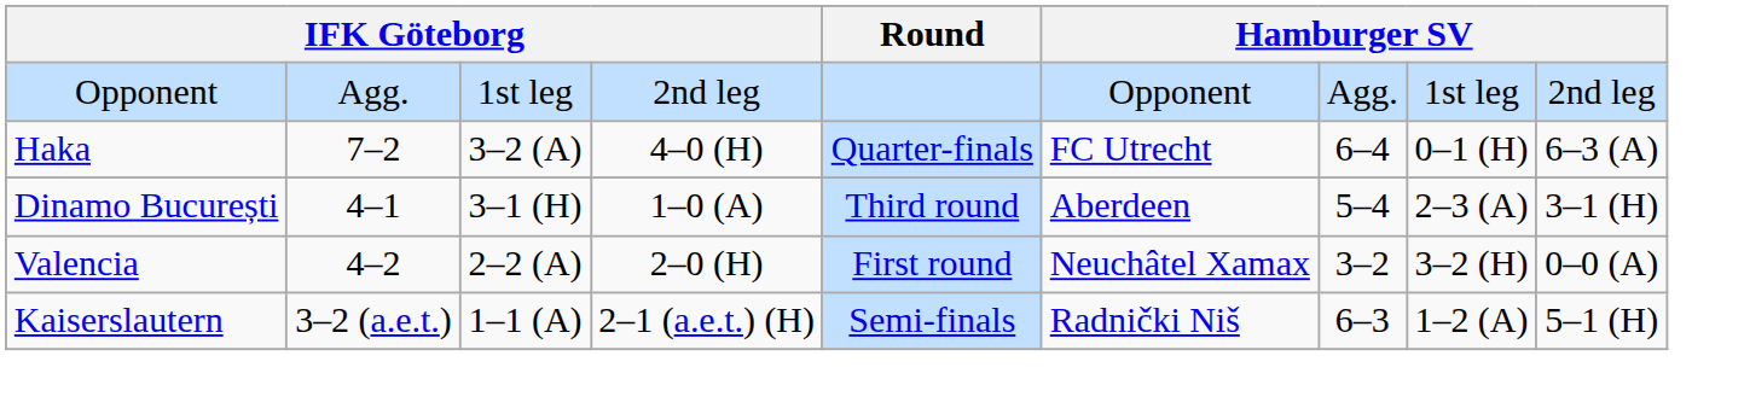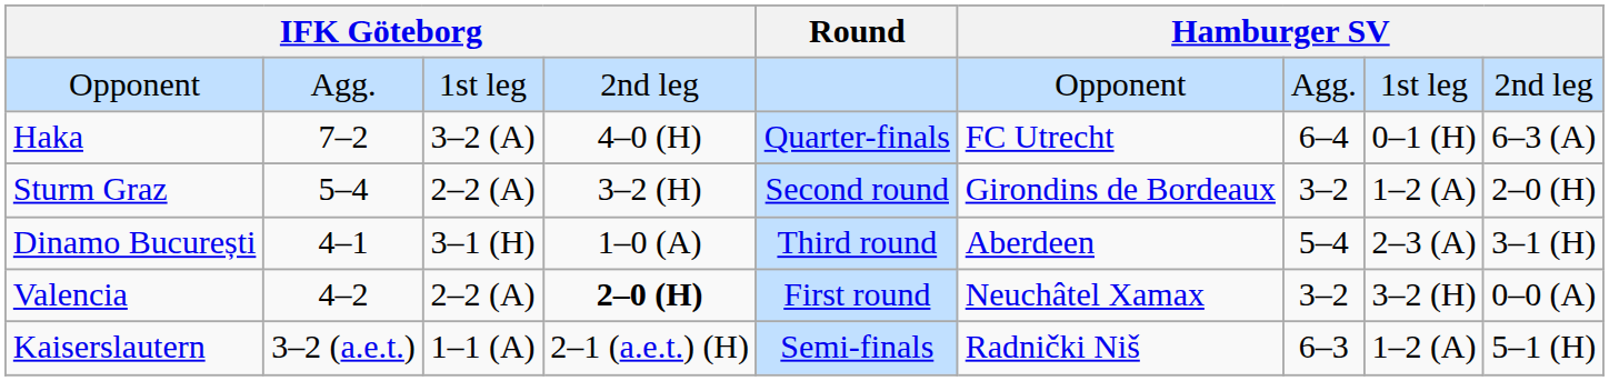+ row: Sturm Graz | 5–4 | 2–2 (A) | 3–2 (H) | Second round | Girondins de Bordeaux | 3–2 | 1–2 (A) | 2–0 (H)
Valencia | column 4: normal -> bold
